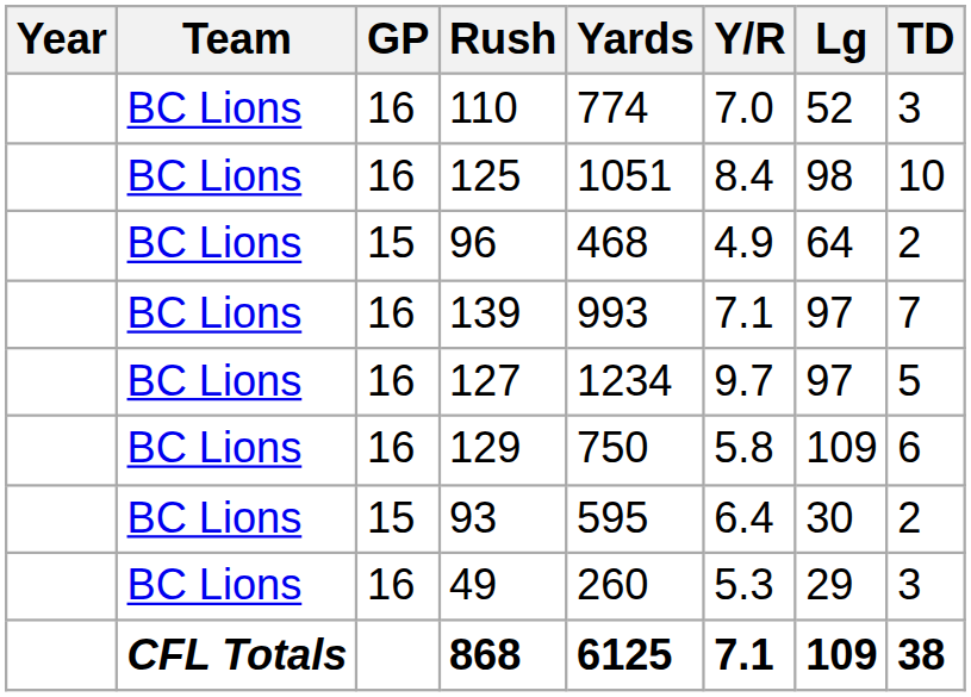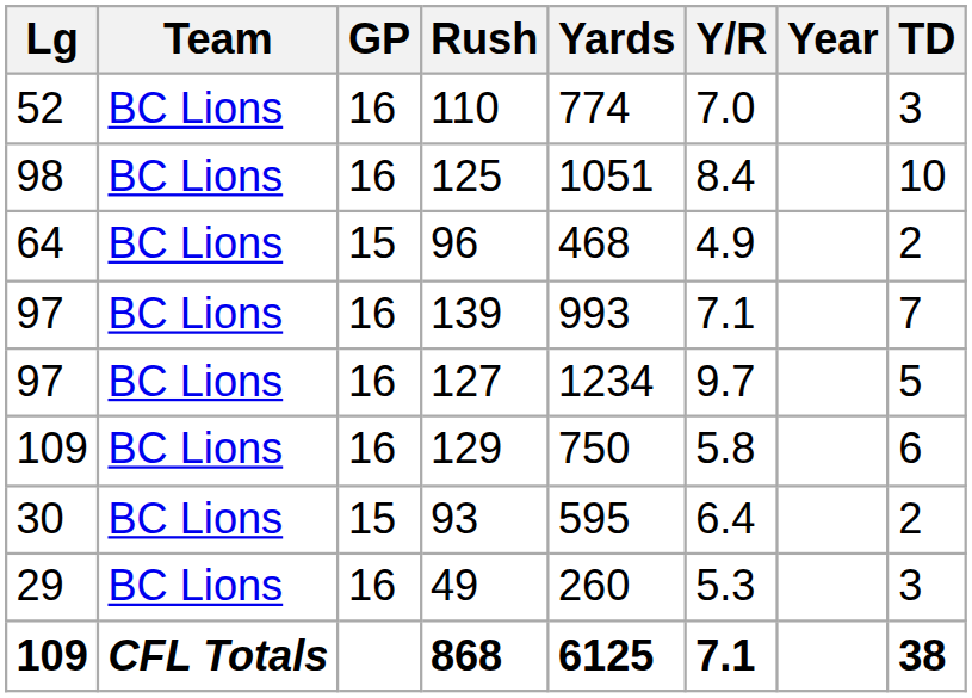columns swapped: Year <-> Lg
